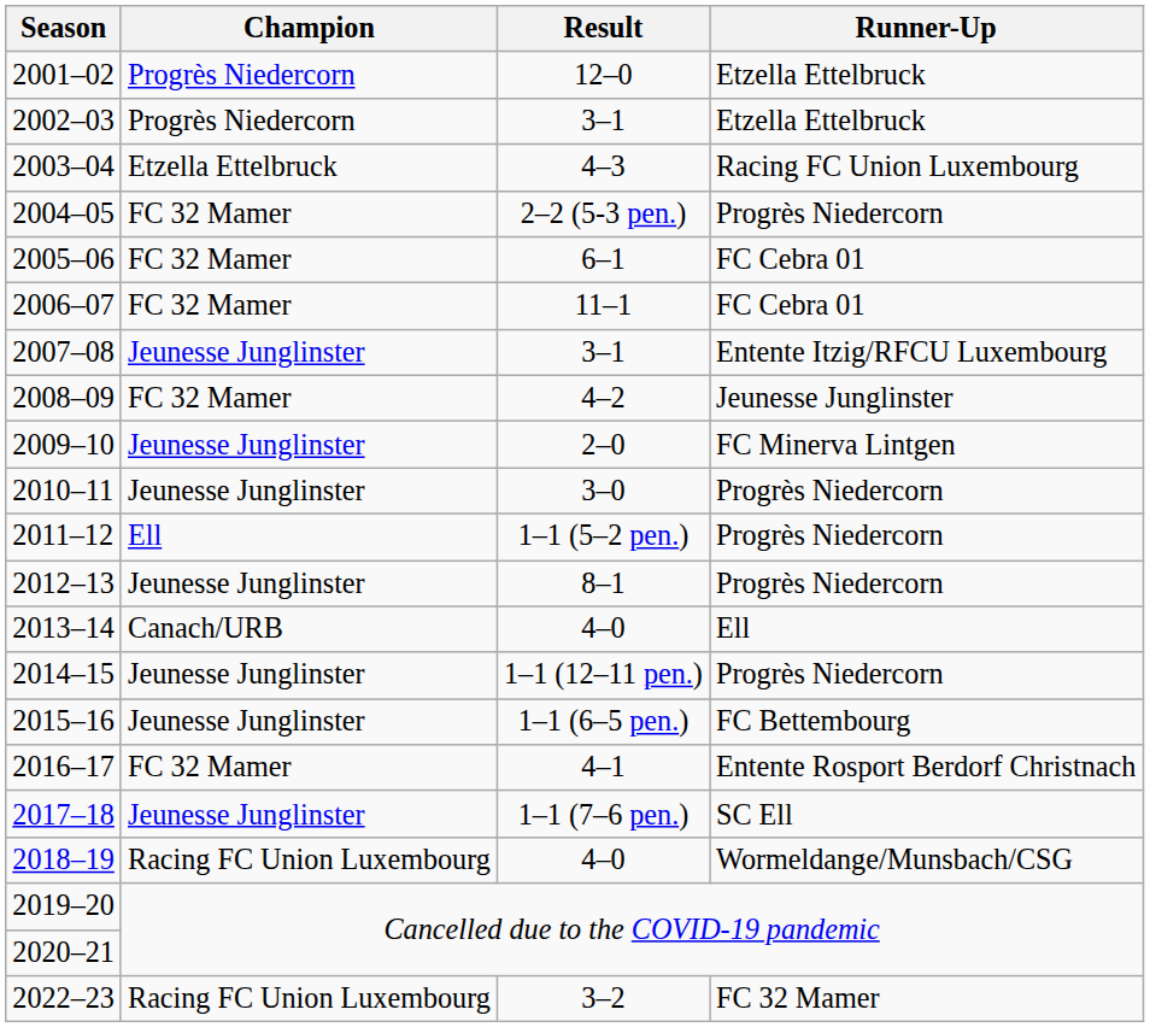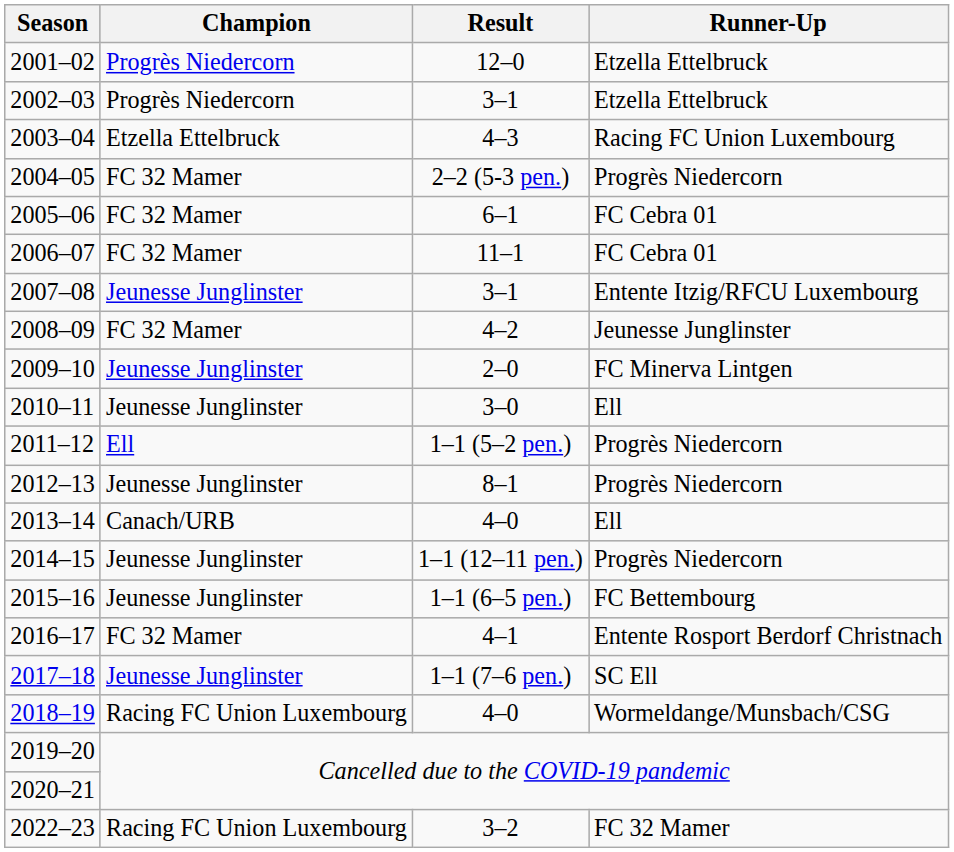2010–11 | Runner-Up: Progrès Niedercorn -> Ell
